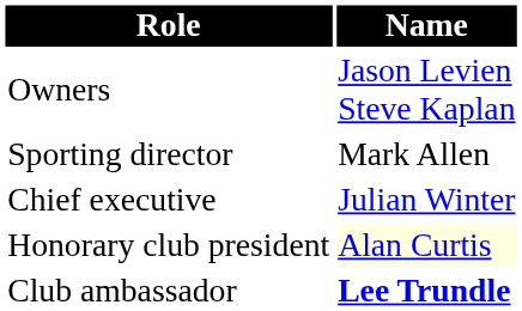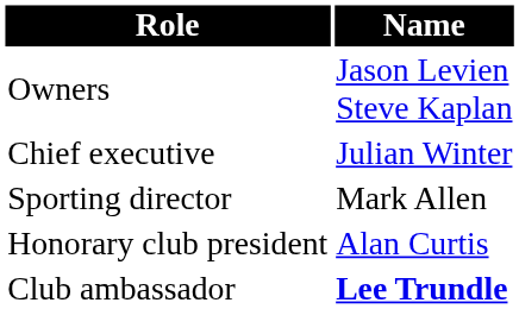rows swapped: Chief executive <-> Sporting director
Honorary club president | Name: lightyellow background -> no background
